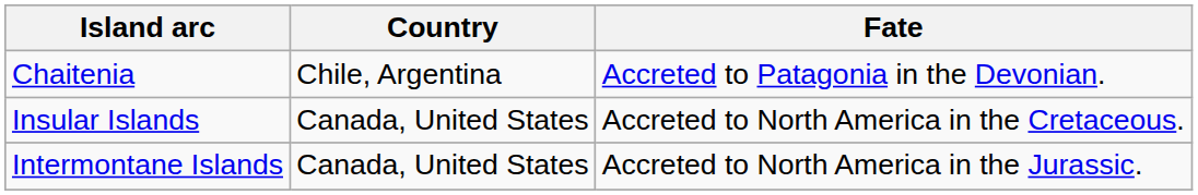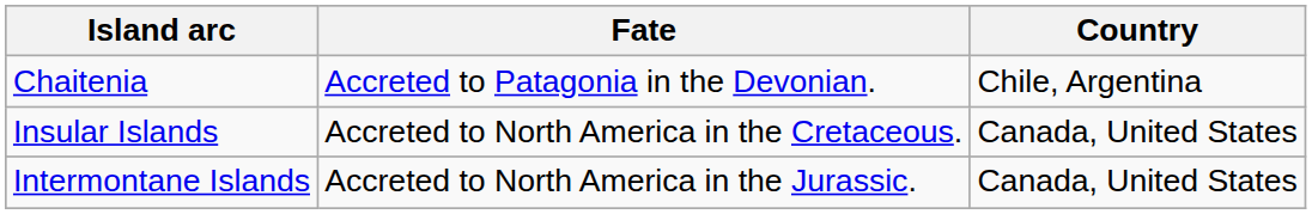columns swapped: Country <-> Fate
